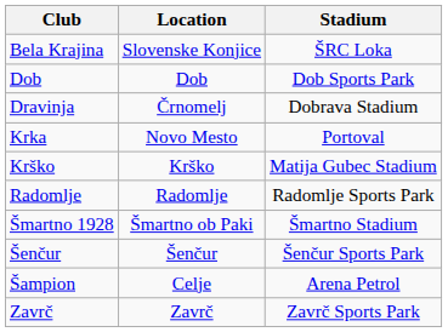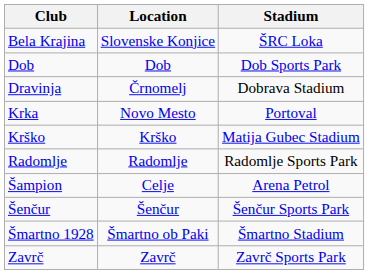rows swapped: Šampion <-> Šmartno 1928
